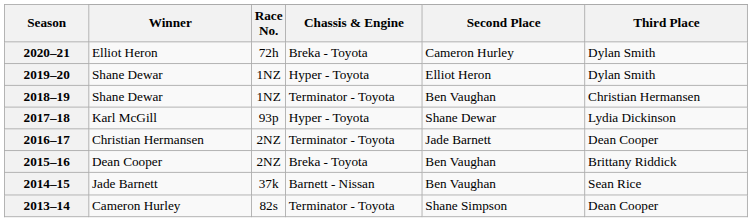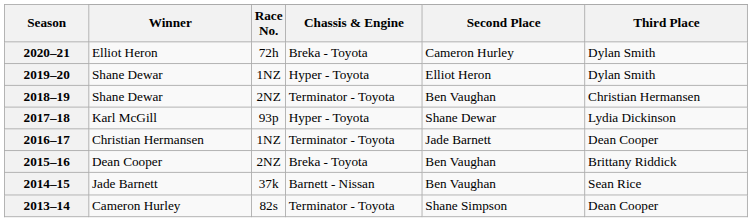2018–19 | Race No.: 1NZ -> 2NZ
2016–17 | Race No.: 2NZ -> 1NZ
